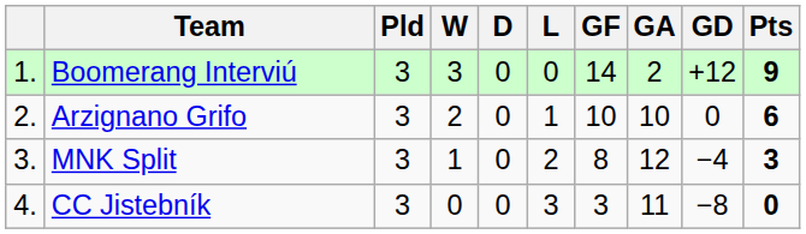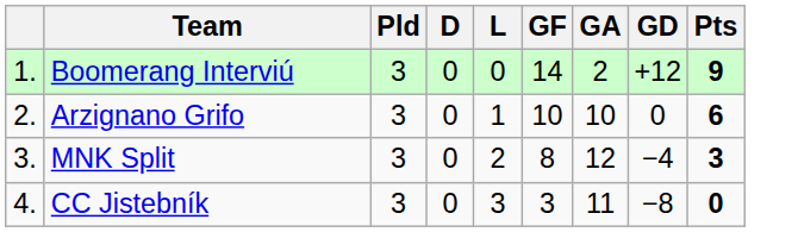- column: W | 3 | 2 | 1 | 0
